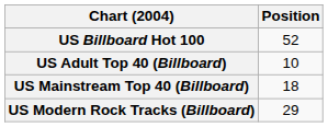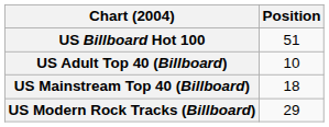US Billboard Hot 100 | Position: 52 -> 51
